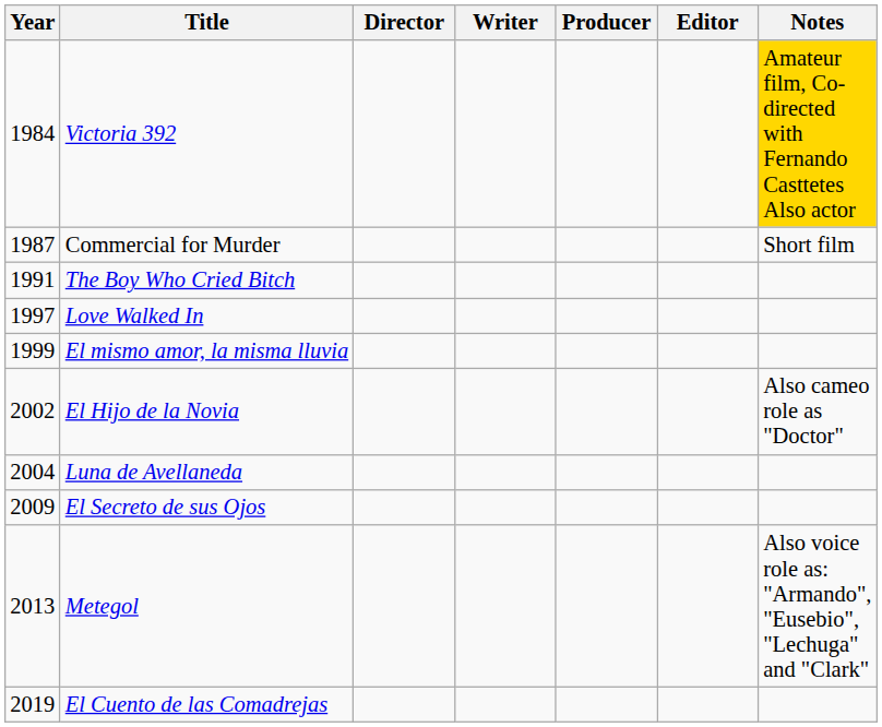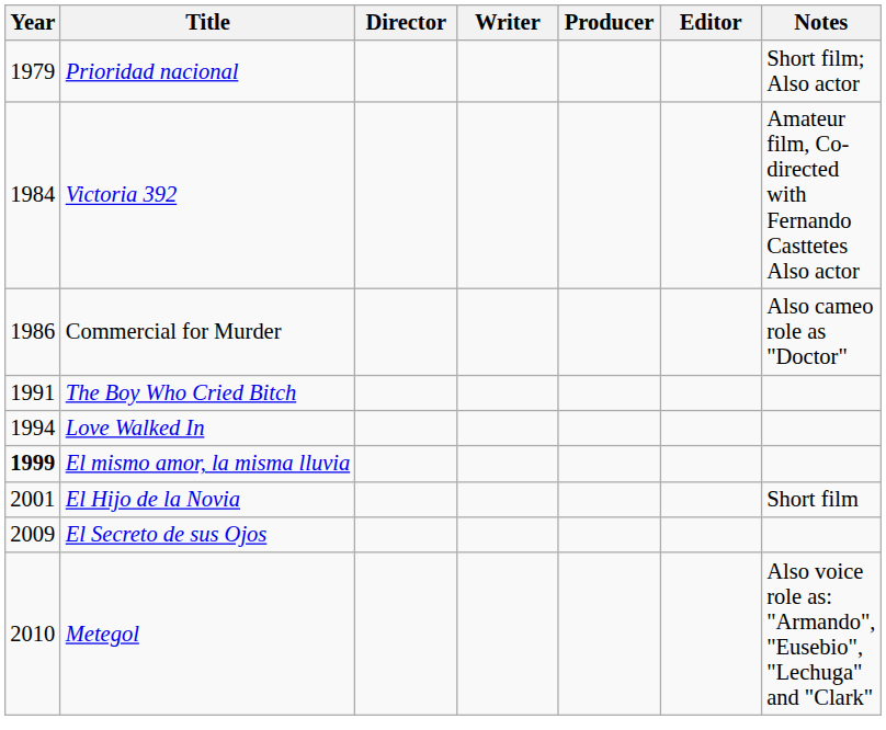+ row: 1979 | Prioridad nacional | Short film; Also actor
Victoria 392 | Notes: gold background -> no background
Commercial for Murder | Year: 1987 -> 1986
Commercial for Murder | Notes: Short film -> Also cameo role as "Doctor"
Love Walked In | Year: 1997 -> 1994
El mismo amor, la misma lluvia | Year: normal -> bold
El Hijo de la Novia | Year: 2002 -> 2001
El Hijo de la Novia | Notes: Also cameo role as "Doctor" -> Short film
- row: 2004 | Luna de Avellaneda
Metegol | Year: 2013 -> 2010
- row: 2019 | El Cuento de las Comadrejas
